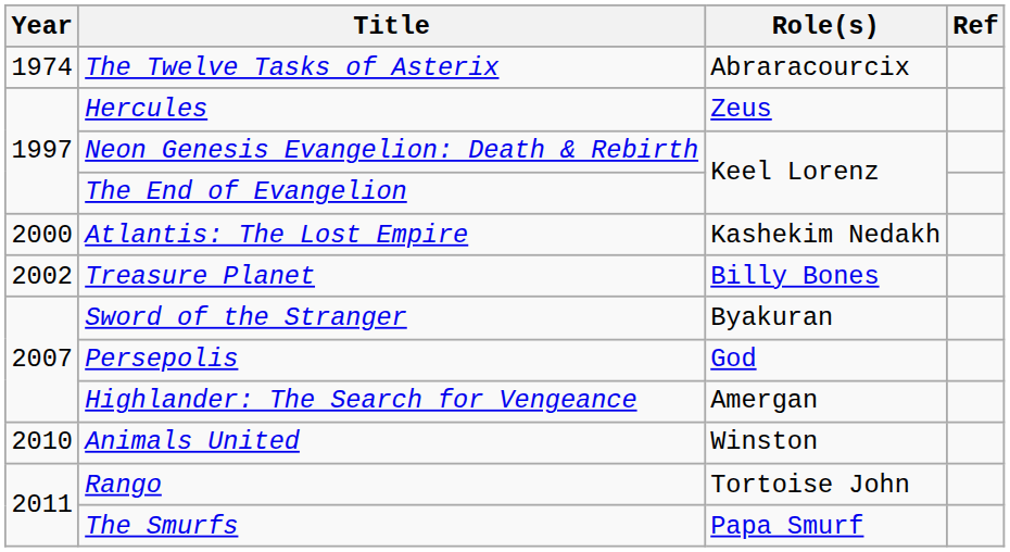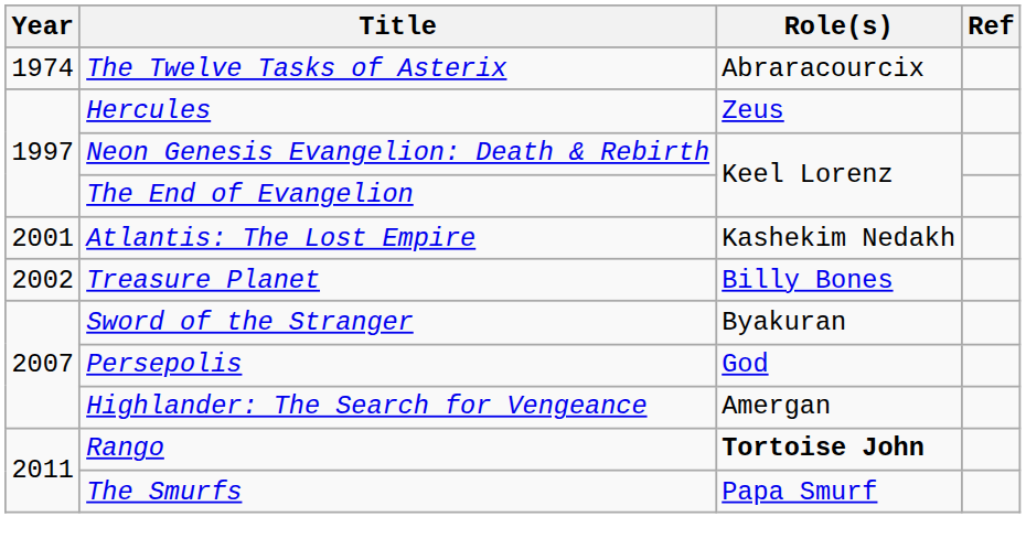Atlantis: The Lost Empire | Year: 2000 -> 2001
- row: 2010 | Animals United | Winston
Rango | Role(s): normal -> bold
